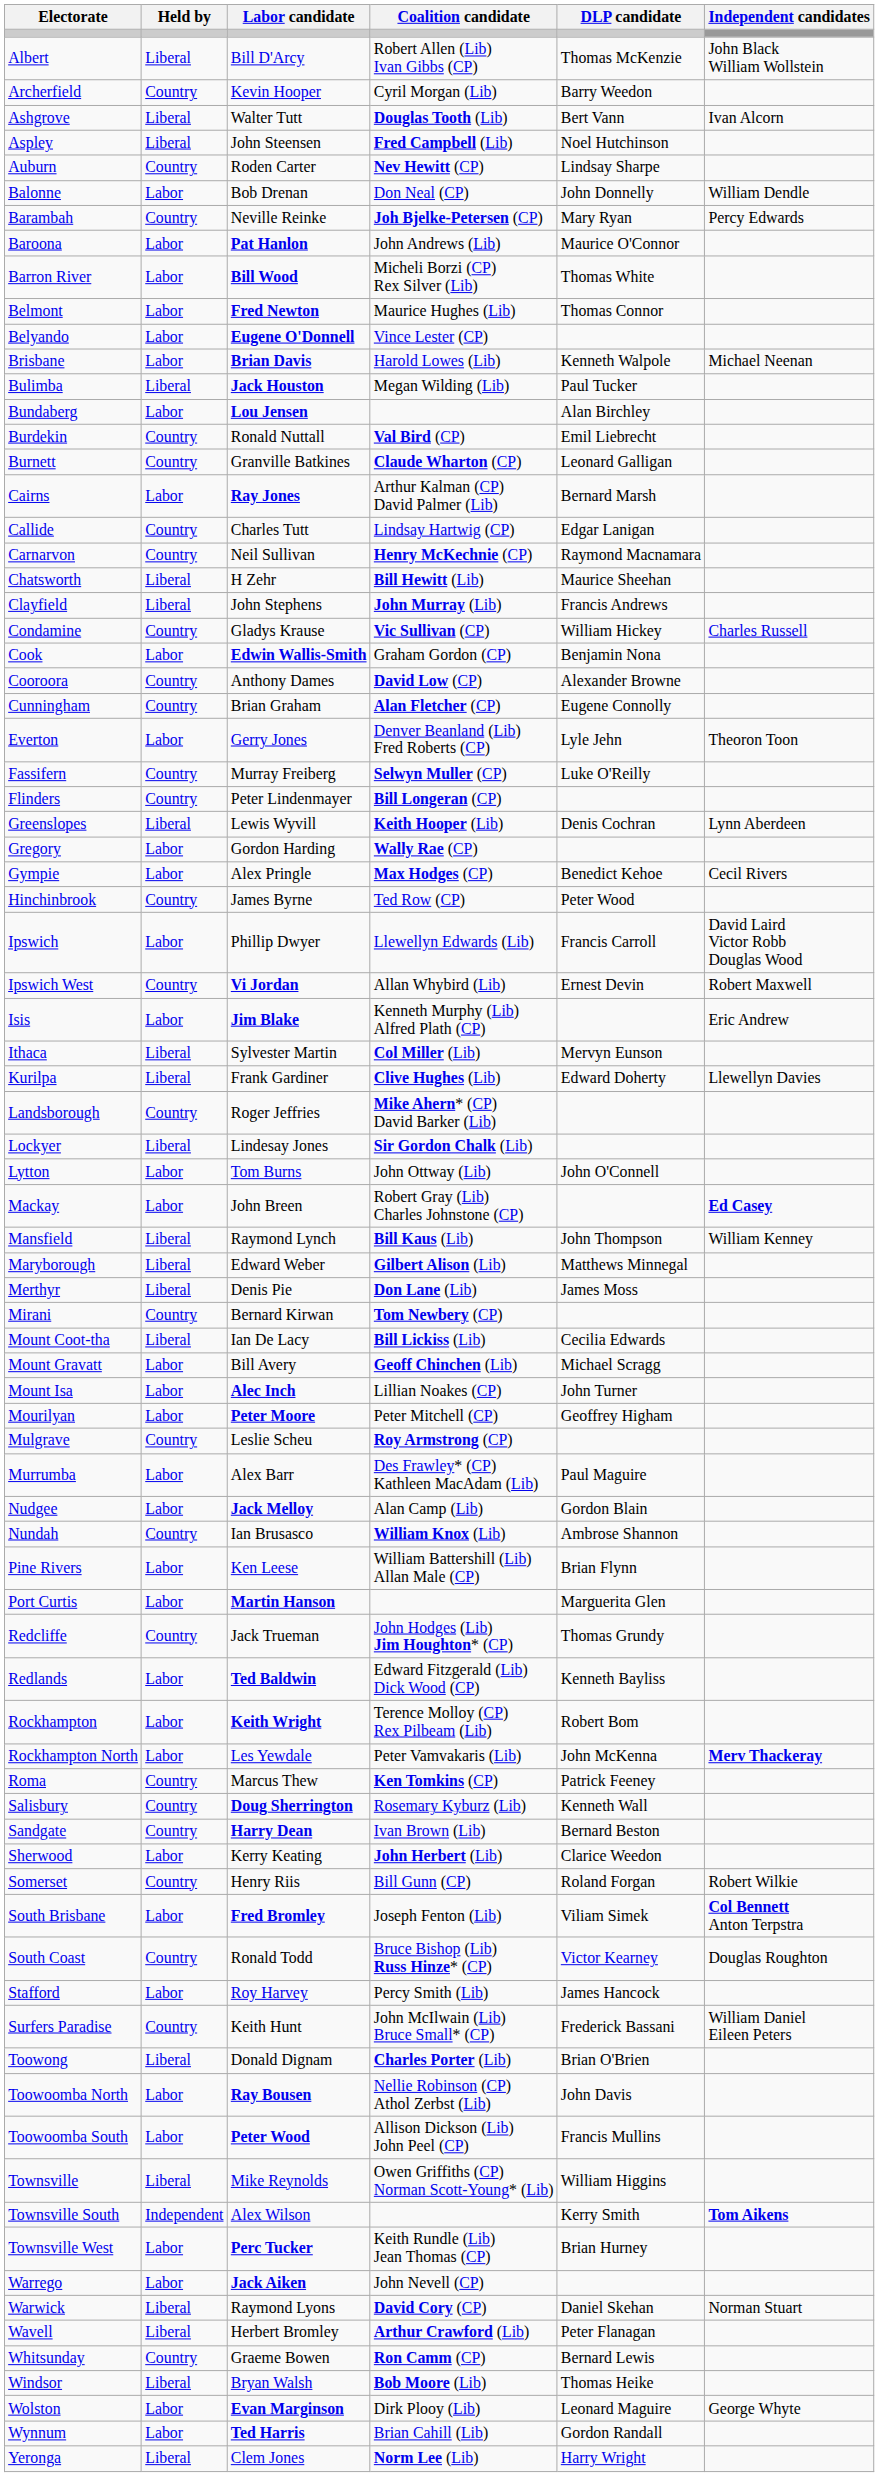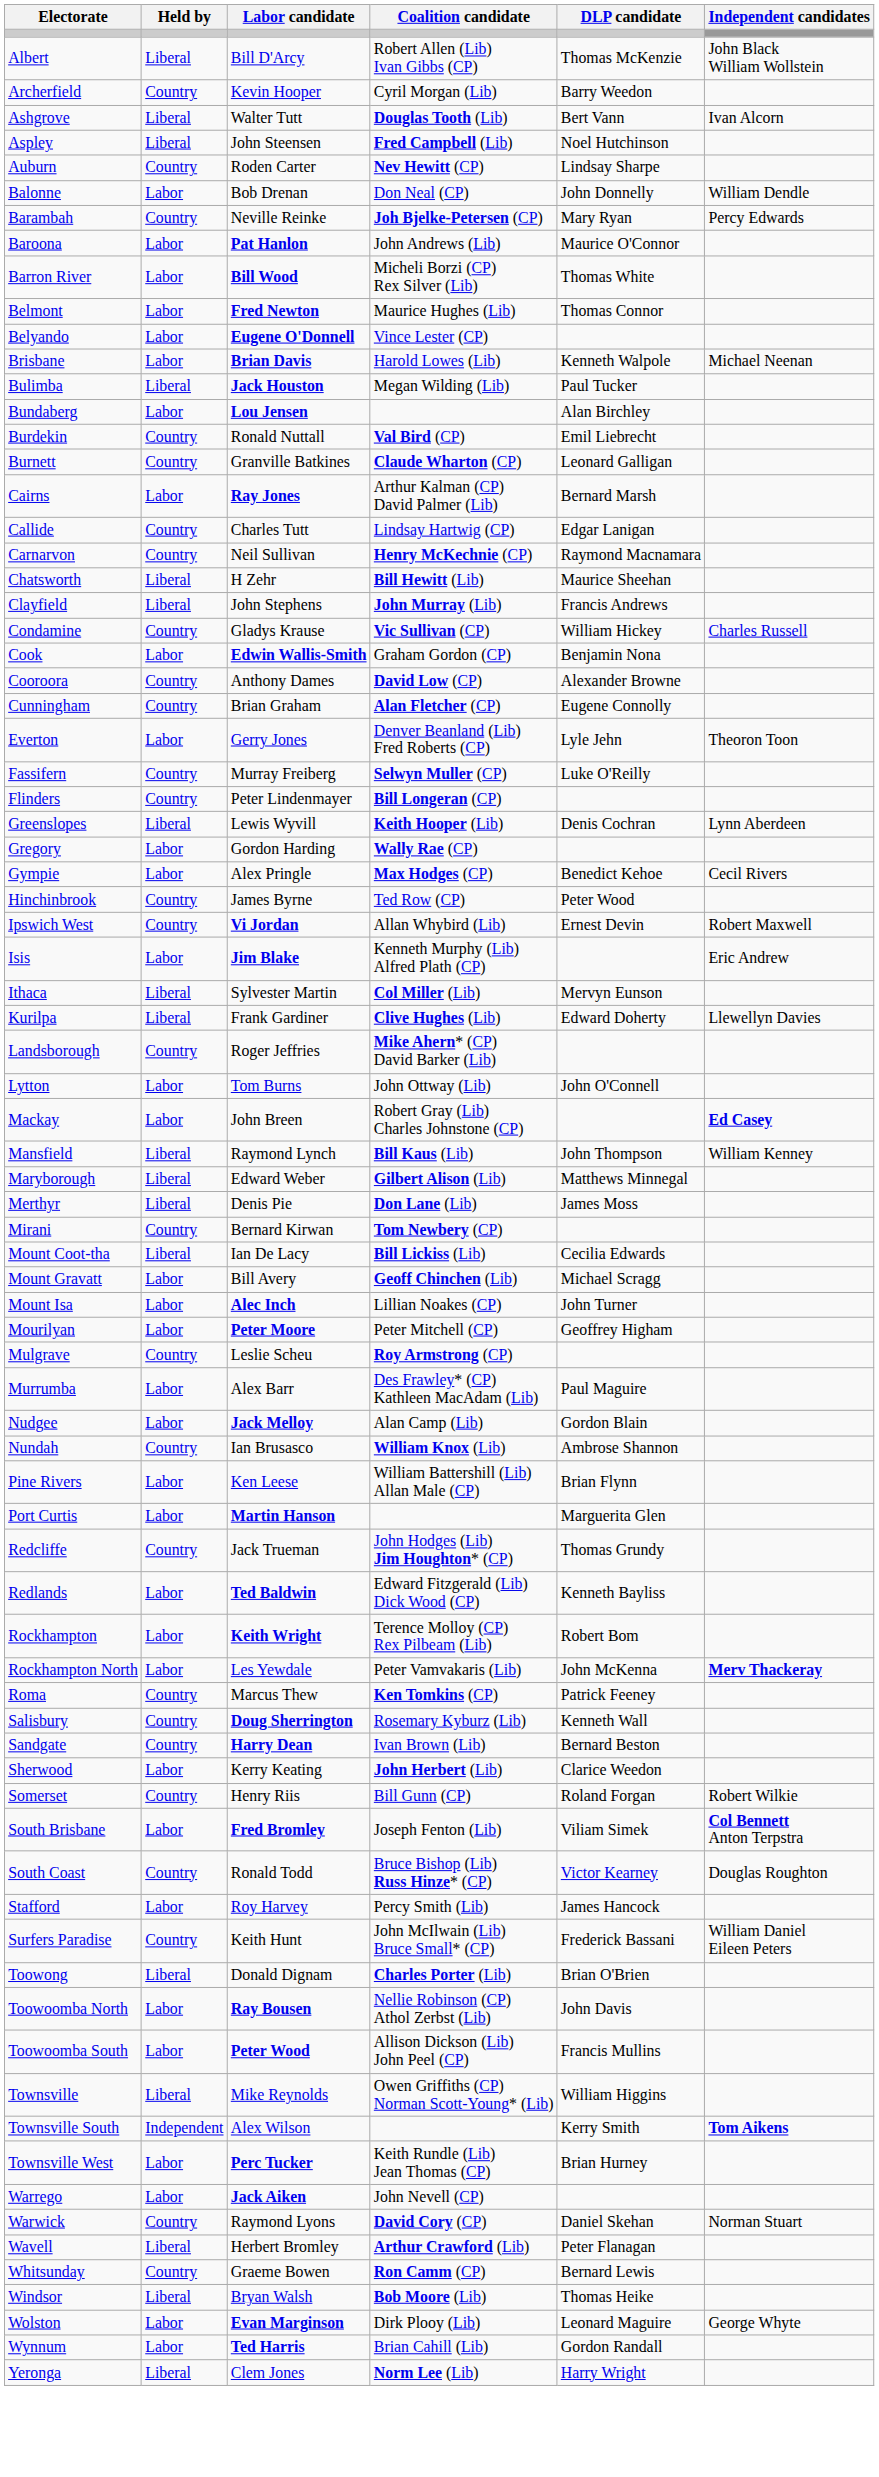- row: Ipswich | Labor | Phillip Dwyer | Llewellyn Edwards (Lib) | Francis Carroll | David Laird Victor Robb Douglas Wood
- row: Lockyer | Liberal | Lindesay Jones | Sir Gordon Chalk (Lib)
Warwick | Held by: Liberal -> Country
